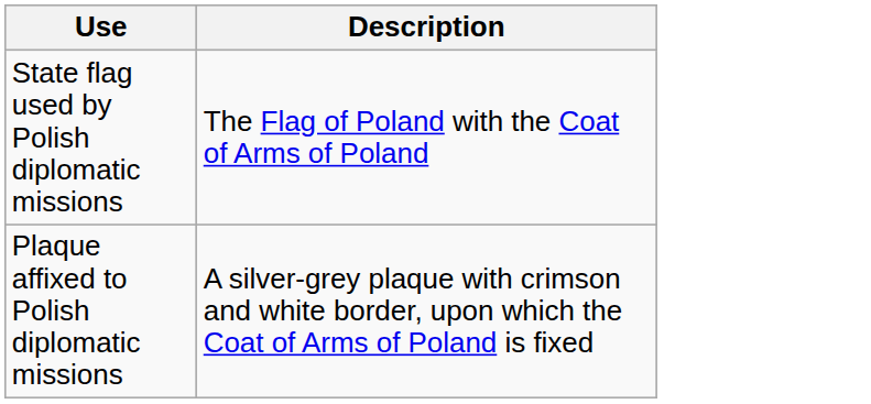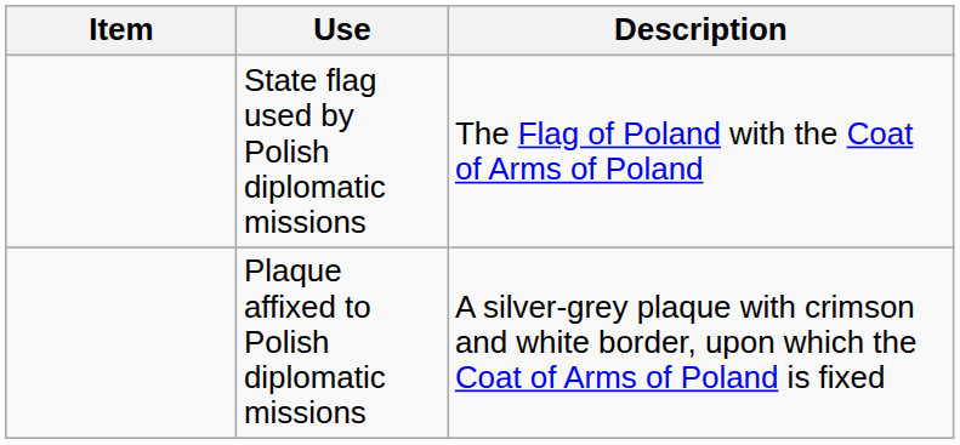+ column: Item
